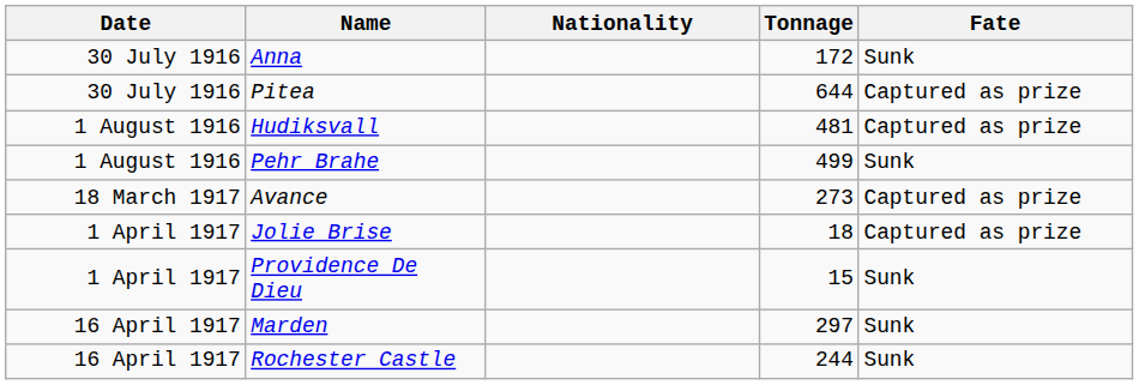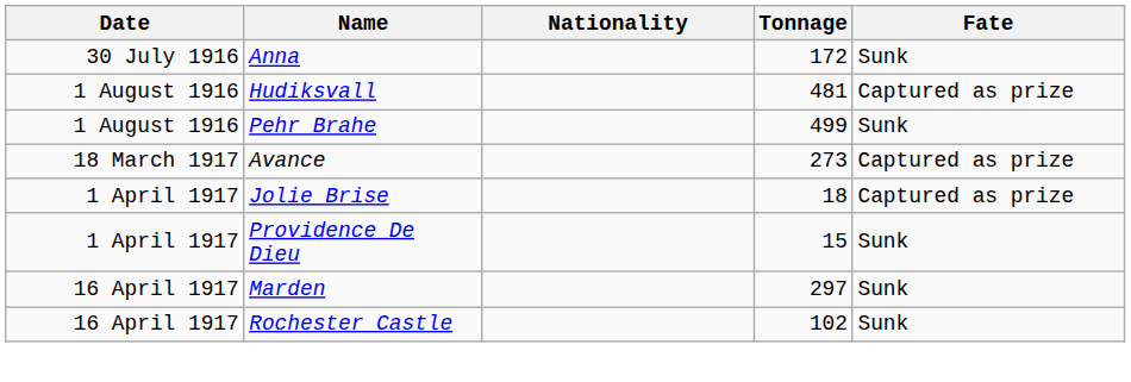- row: 30 July 1916 | Pitea | 644 | Captured as prize
Rochester Castle | Tonnage: 244 -> 102
